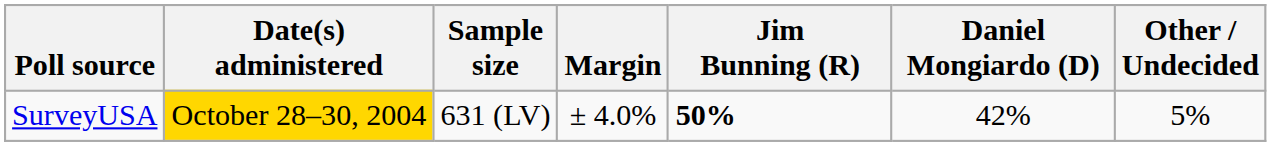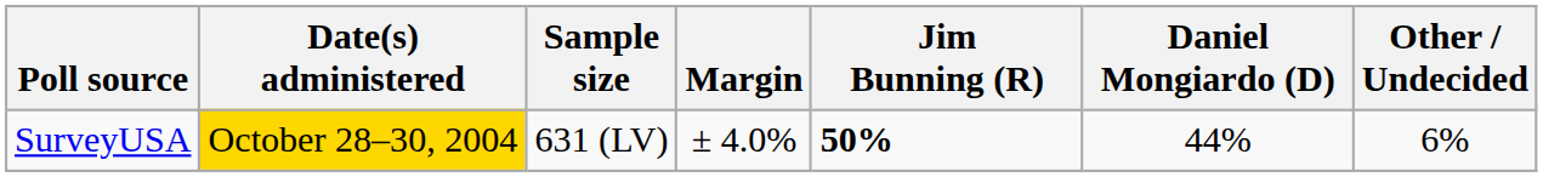SurveyUSA | Daniel Mongiardo (D): 42% -> 44%
SurveyUSA | Other / Undecided: 5% -> 6%
